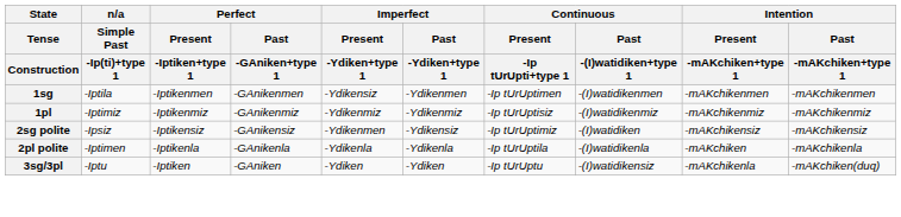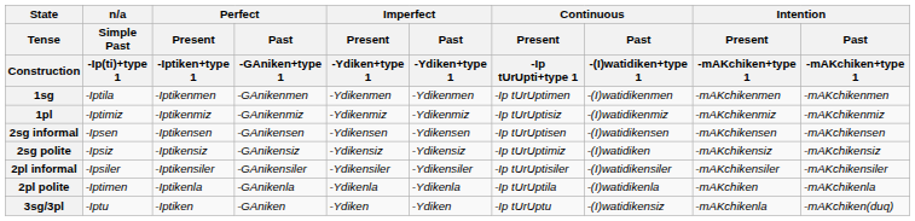1sg | Imperfect / Present / -Ydiken+type 1: -Ydikensiz -> -Ydikenmen
+ row: 2sg informal | -Ipsen | -Iptikensen | -GAnikensen | -Ydikensen | -Ydikensen | -Ip tUrUptisen | -(I)watidikensen | -mAKchikensen | -mAKchikensen
2sg polite | Imperfect / Present / -Ydiken+type 1: -Ydikenmen -> -Ydikensiz
+ row: 2pl informal | -Ipsiler | -Iptikensiler | -GAnikensiler | -Ydikensiler | -Ydikensiler | -Ip tUrUptisiler | -(I)watidikensiler | -mAKchikensiler | -mAKchikensiler
